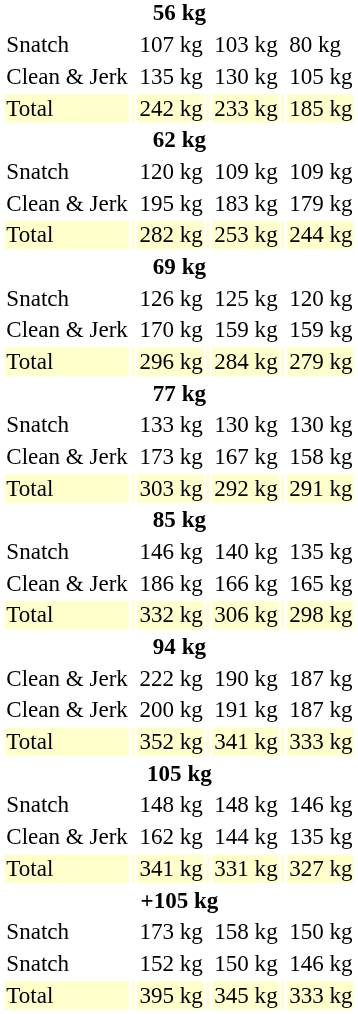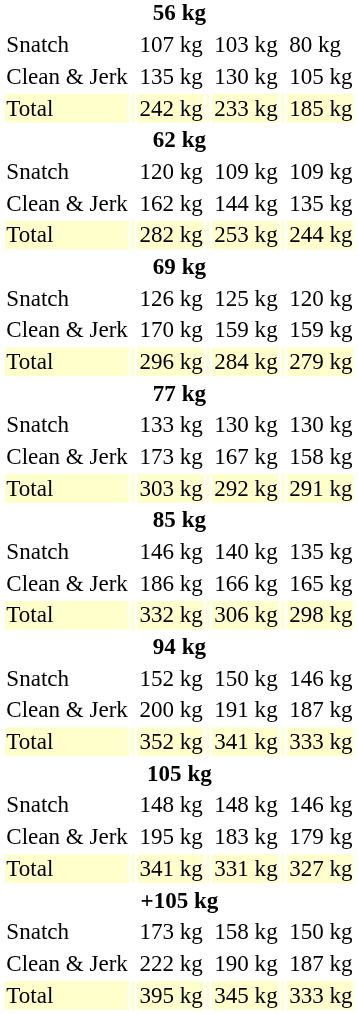rows swapped: 162 kg <-> 195 kg
rows swapped: 152 kg <-> 222 kg
